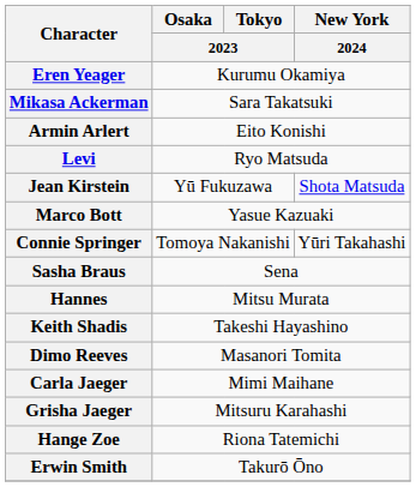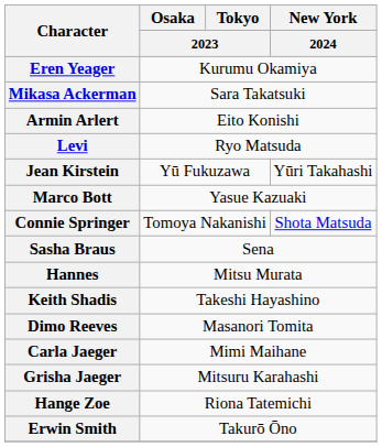Jean Kirstein | New York / 2024: Shota Matsuda -> Yūri Takahashi
Connie Springer | New York / 2024: Yūri Takahashi -> Shota Matsuda
